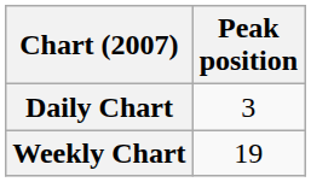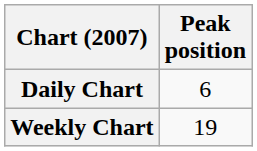Daily Chart | Peak position: 3 -> 6
